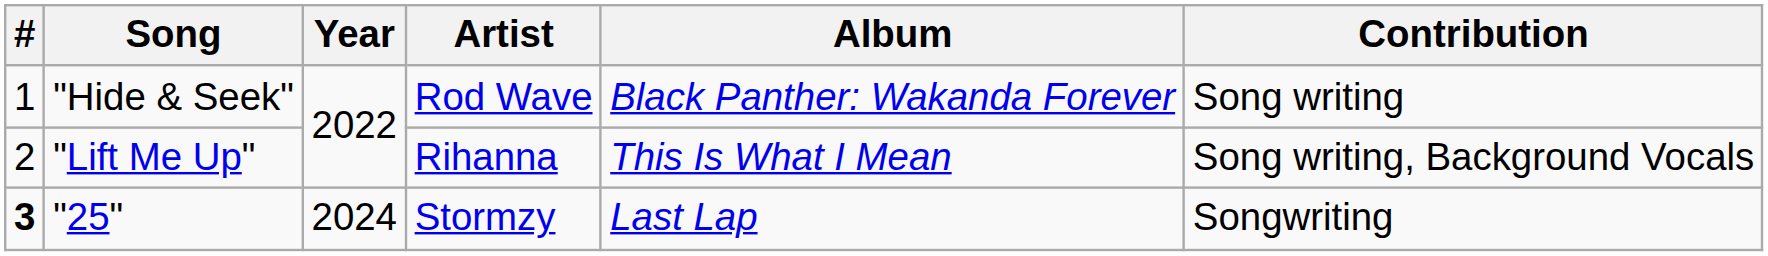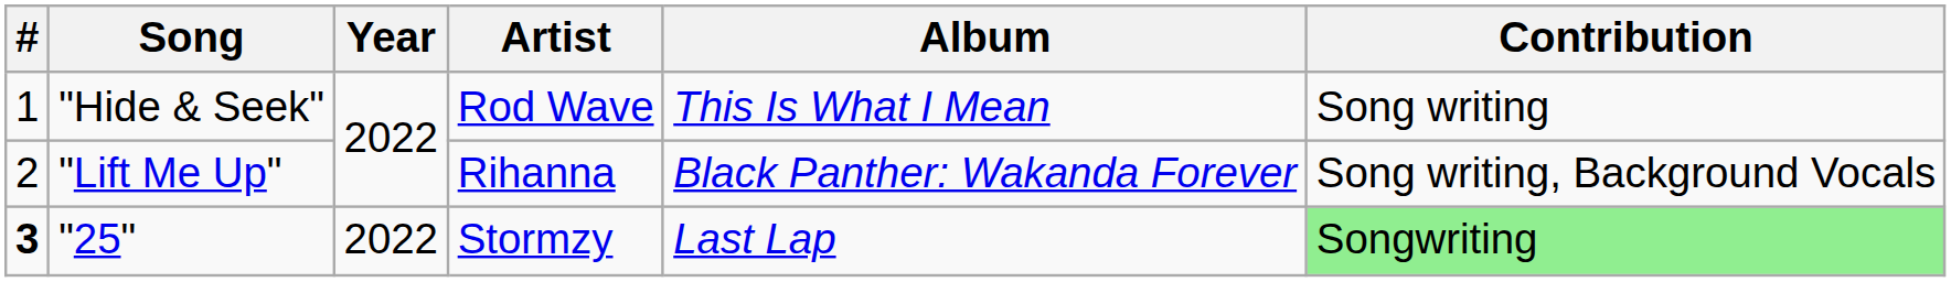"Hide & Seek" | Album: Black Panther: Wakanda Forever -> This Is What I Mean
"Lift Me Up" | Album: This Is What I Mean -> Black Panther: Wakanda Forever
"25" | Year: 2024 -> 2022
"25" | Contribution: no background -> lightgreen background
